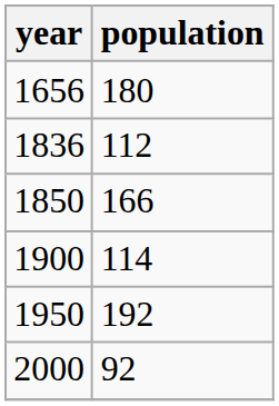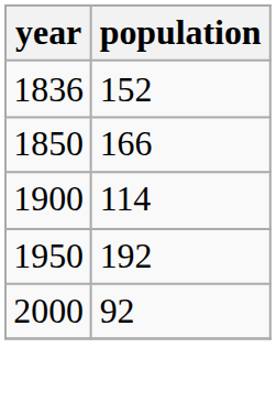- row: 1656 | 180
1836 | population: 112 -> 152
